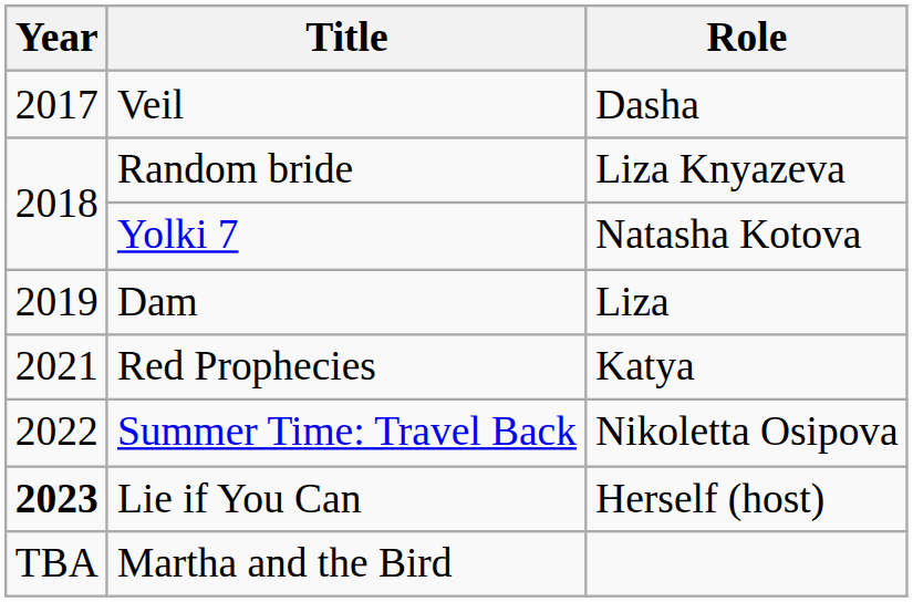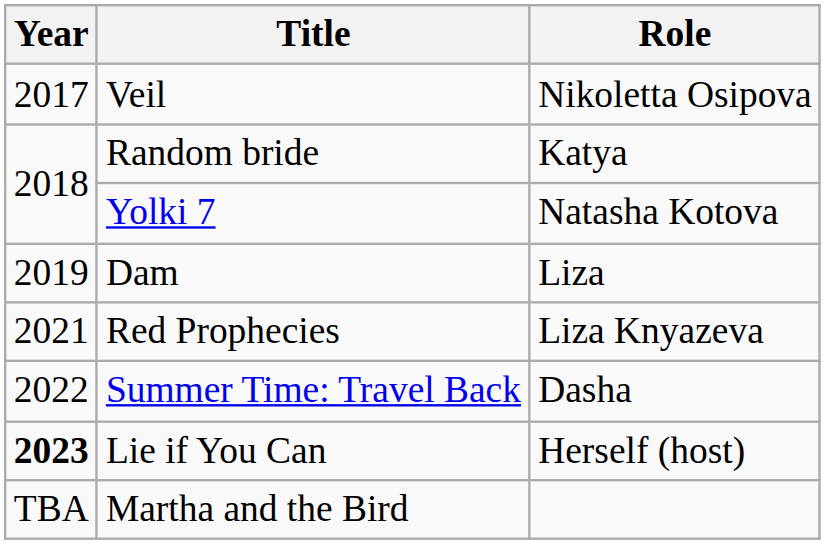Veil | Role: Dasha -> Nikoletta Osipova
Random bride | Role: Liza Knyazeva -> Katya
Red Prophecies | Role: Katya -> Liza Knyazeva
Summer Time: Travel Back | Role: Nikoletta Osipova -> Dasha
